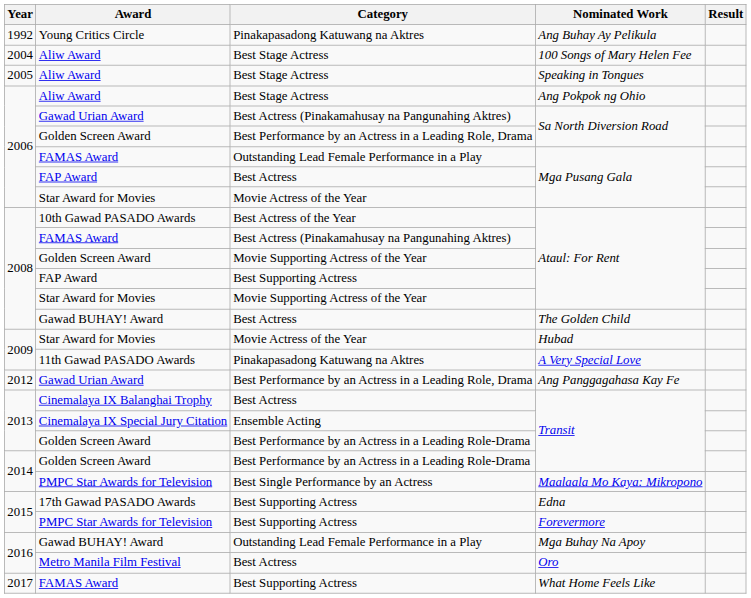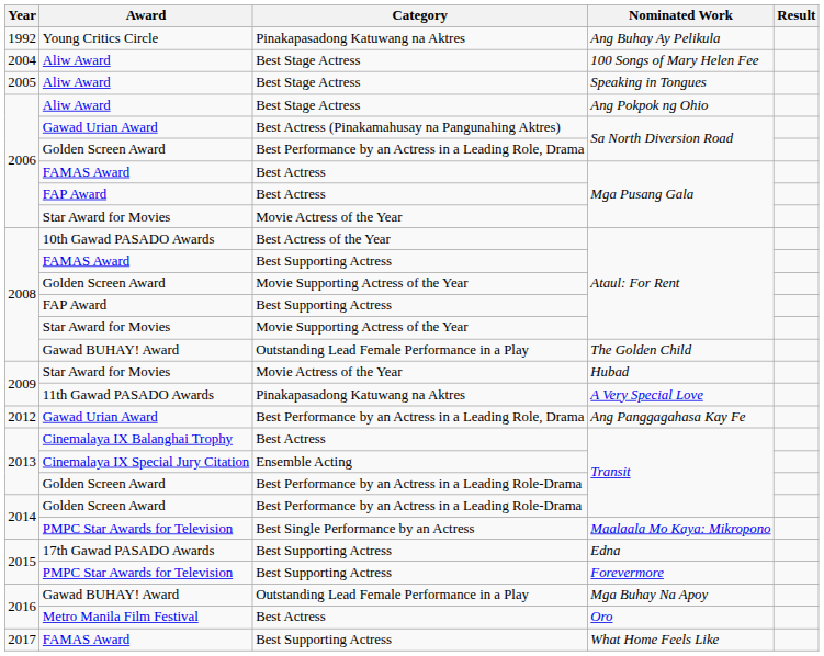FAMAS Award / Mga Pusang Gala | Category: Outstanding Lead Female Performance in a Play -> Best Actress
FAMAS Award / Ataul: For Rent | Category: Best Actress (Pinakamahusay na Pangunahing Aktres) -> Best Supporting Actress
The Golden Child | Category: Best Actress -> Outstanding Lead Female Performance in a Play
